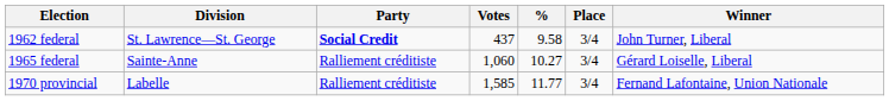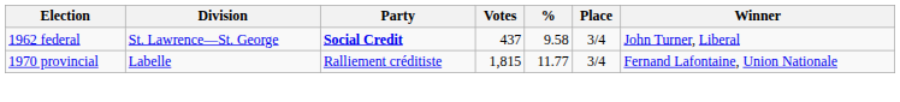- row: 1965 federal | Sainte-Anne | Ralliement créditiste | 1,060 | 10.27 | 3/4 | Gérard Loiselle, Liberal
1970 provincial | Votes: 1,585 -> 1,815
